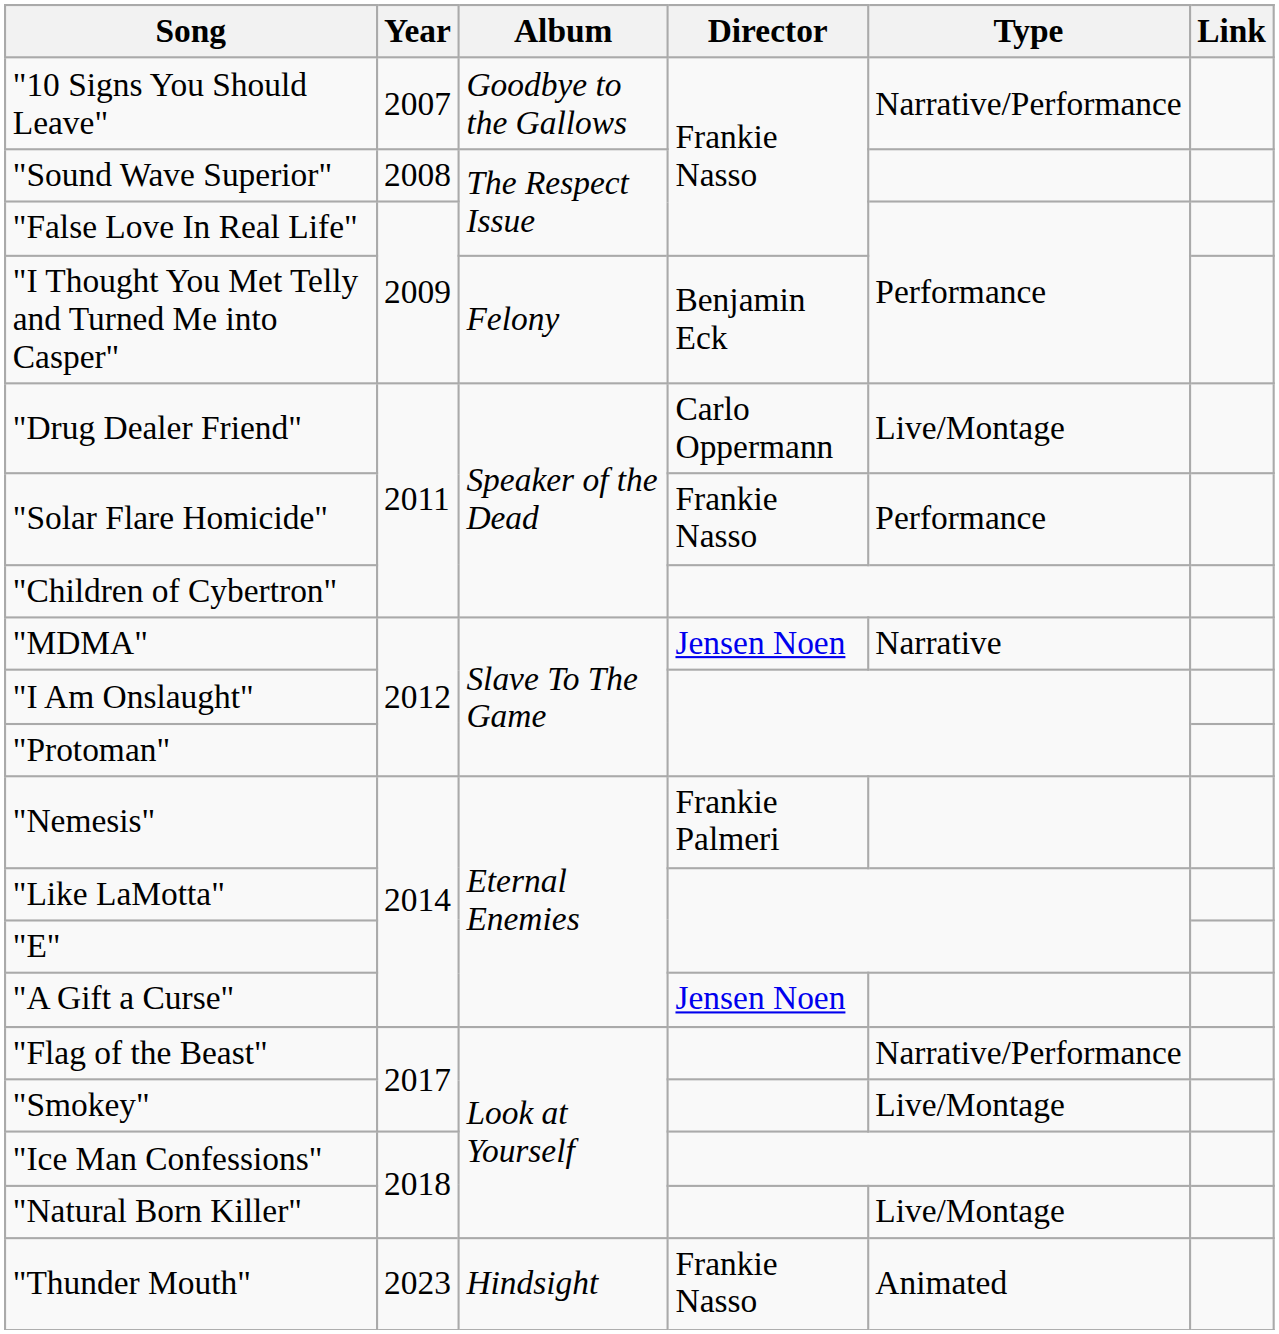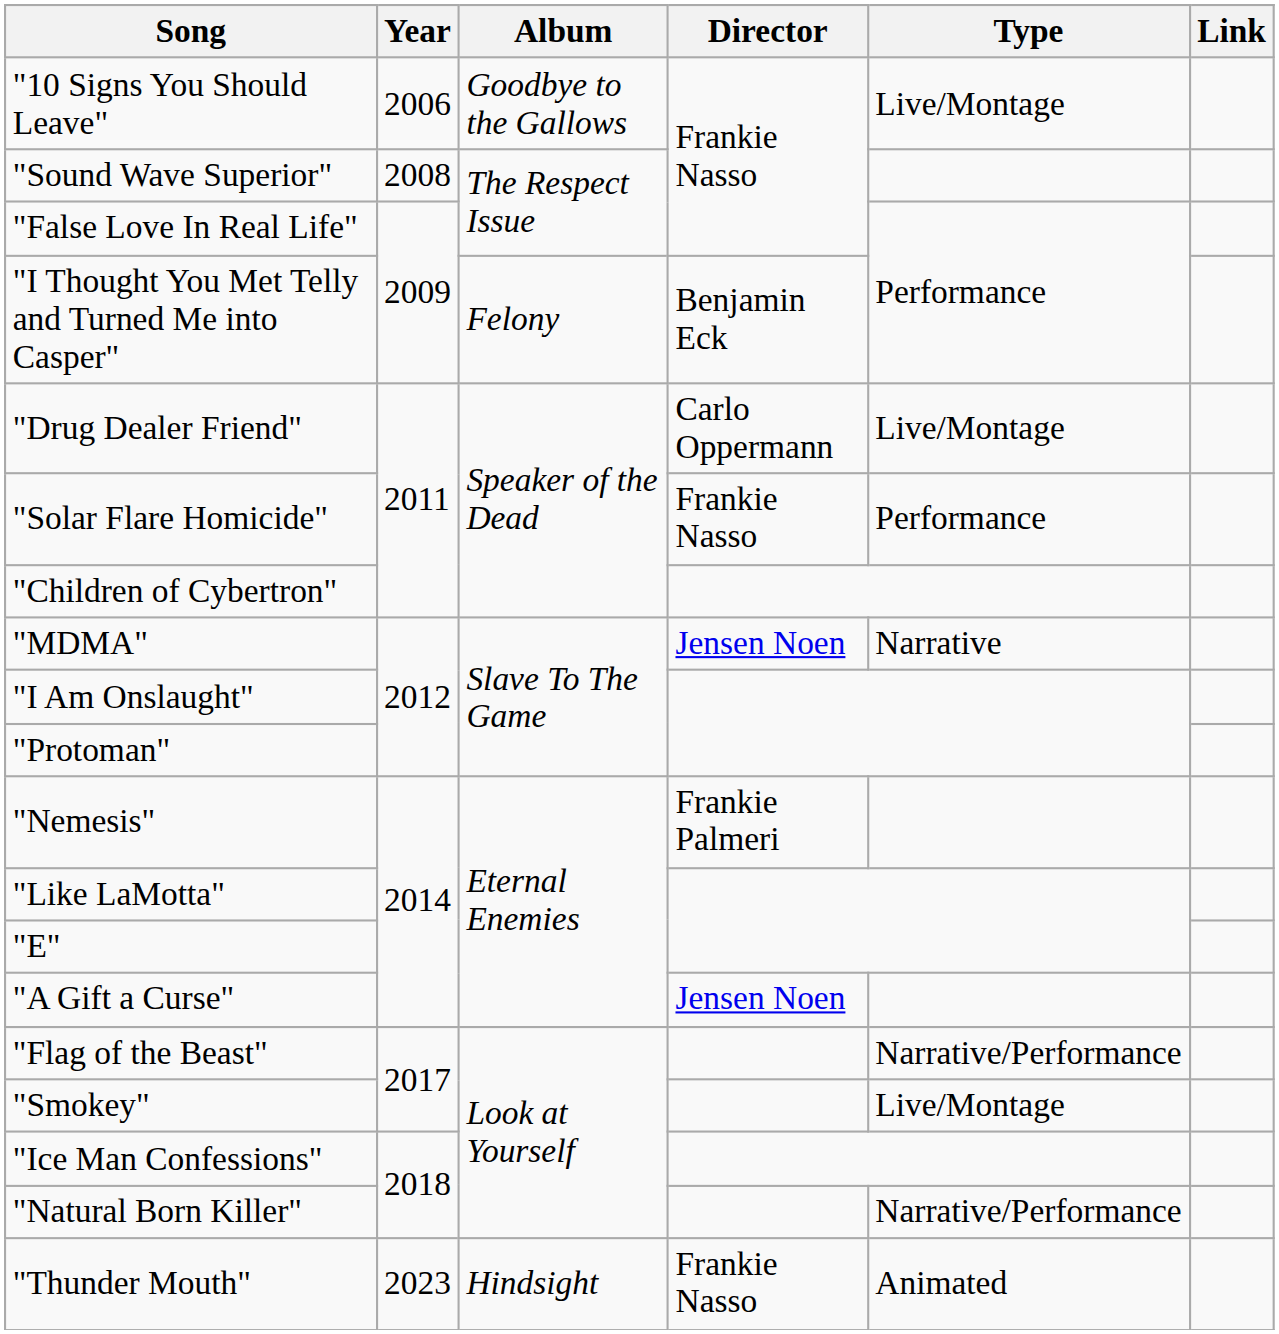"10 Signs You Should Leave" | Year: 2007 -> 2006
"10 Signs You Should Leave" | Type: Narrative/Performance -> Live/Montage
"Natural Born Killer" | Type: Live/Montage -> Narrative/Performance
